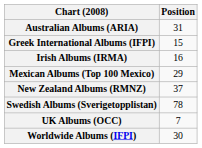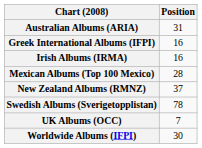Greek International Albums (IFPI) | Position: 15 -> 16
Mexican Albums (Top 100 Mexico) | Position: 29 -> 28
